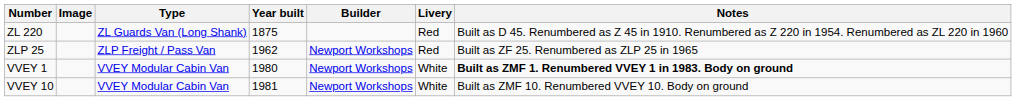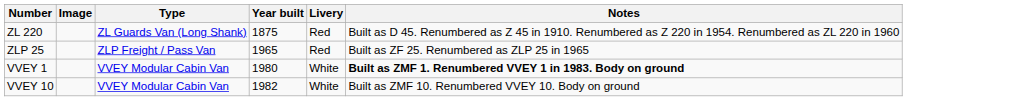- column: Builder | Newport Workshops | Newport Workshops | Newport Workshops
ZLP 25 | Year built: 1962 -> 1965
VVEY 10 | Year built: 1981 -> 1982
